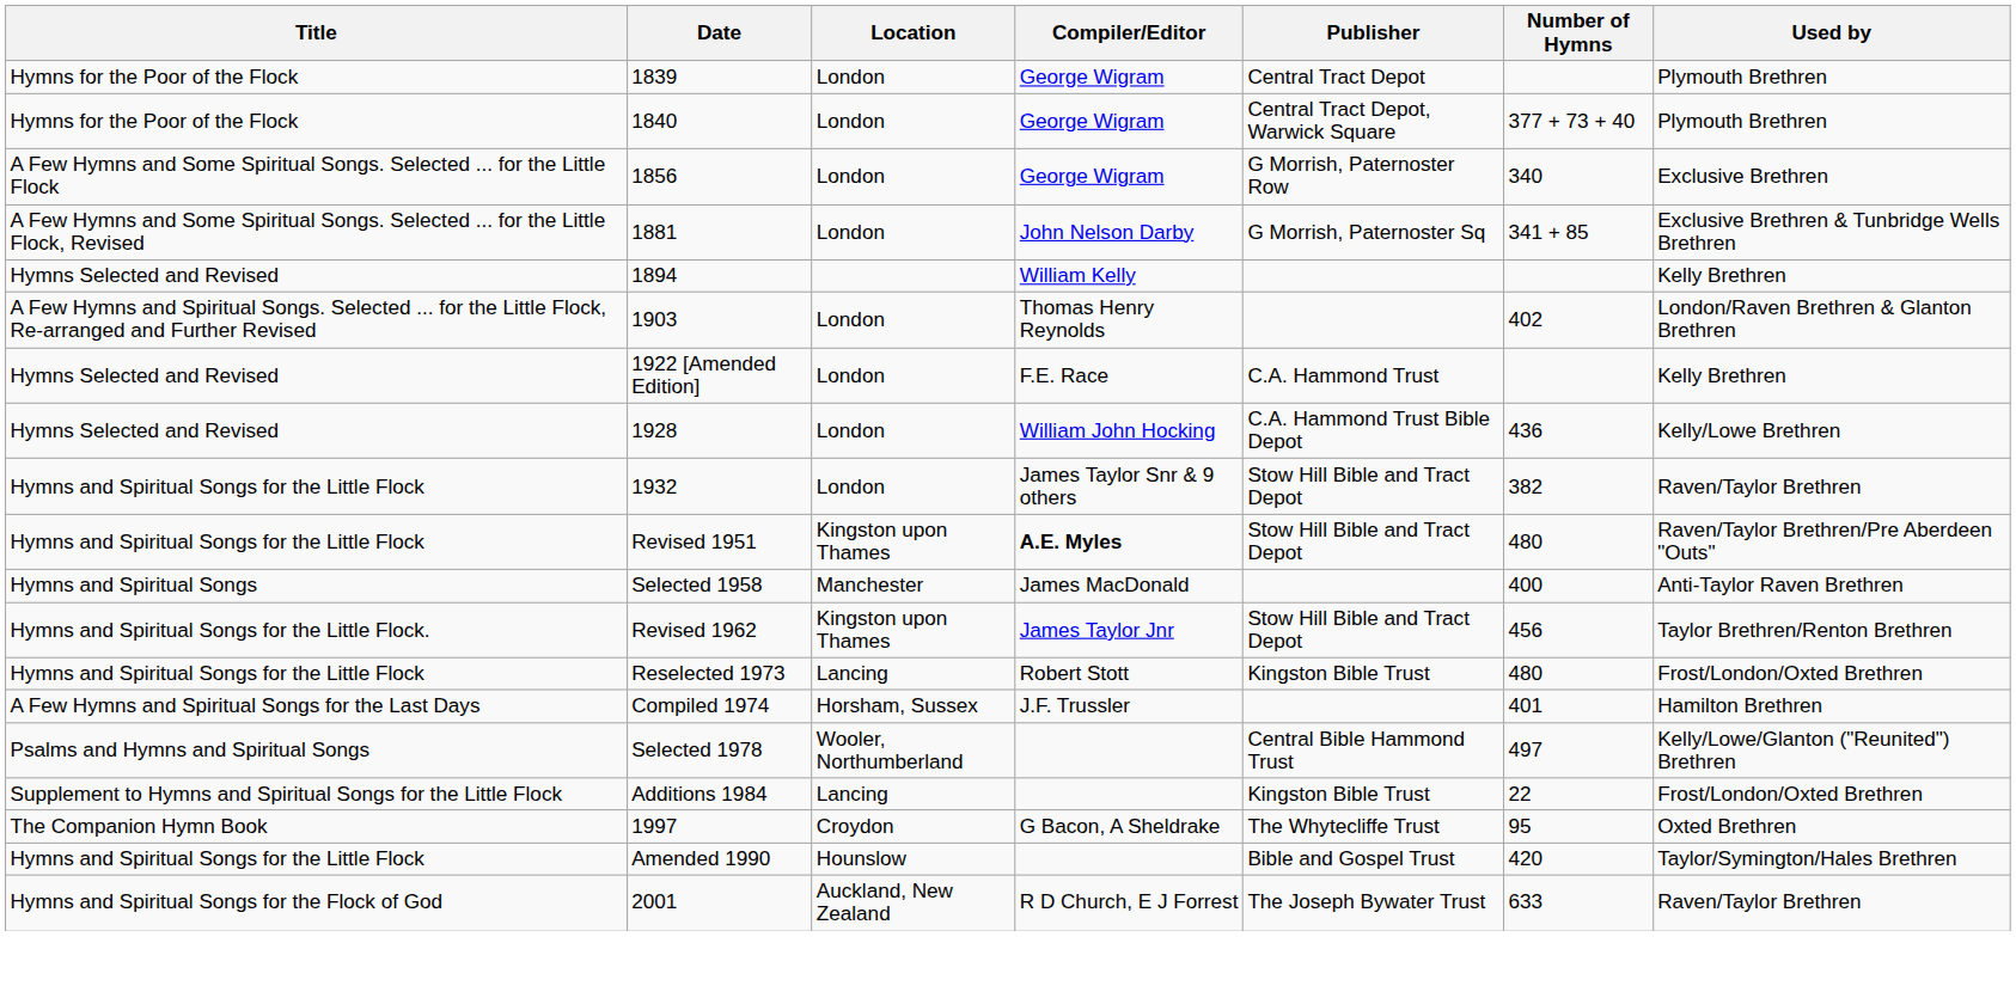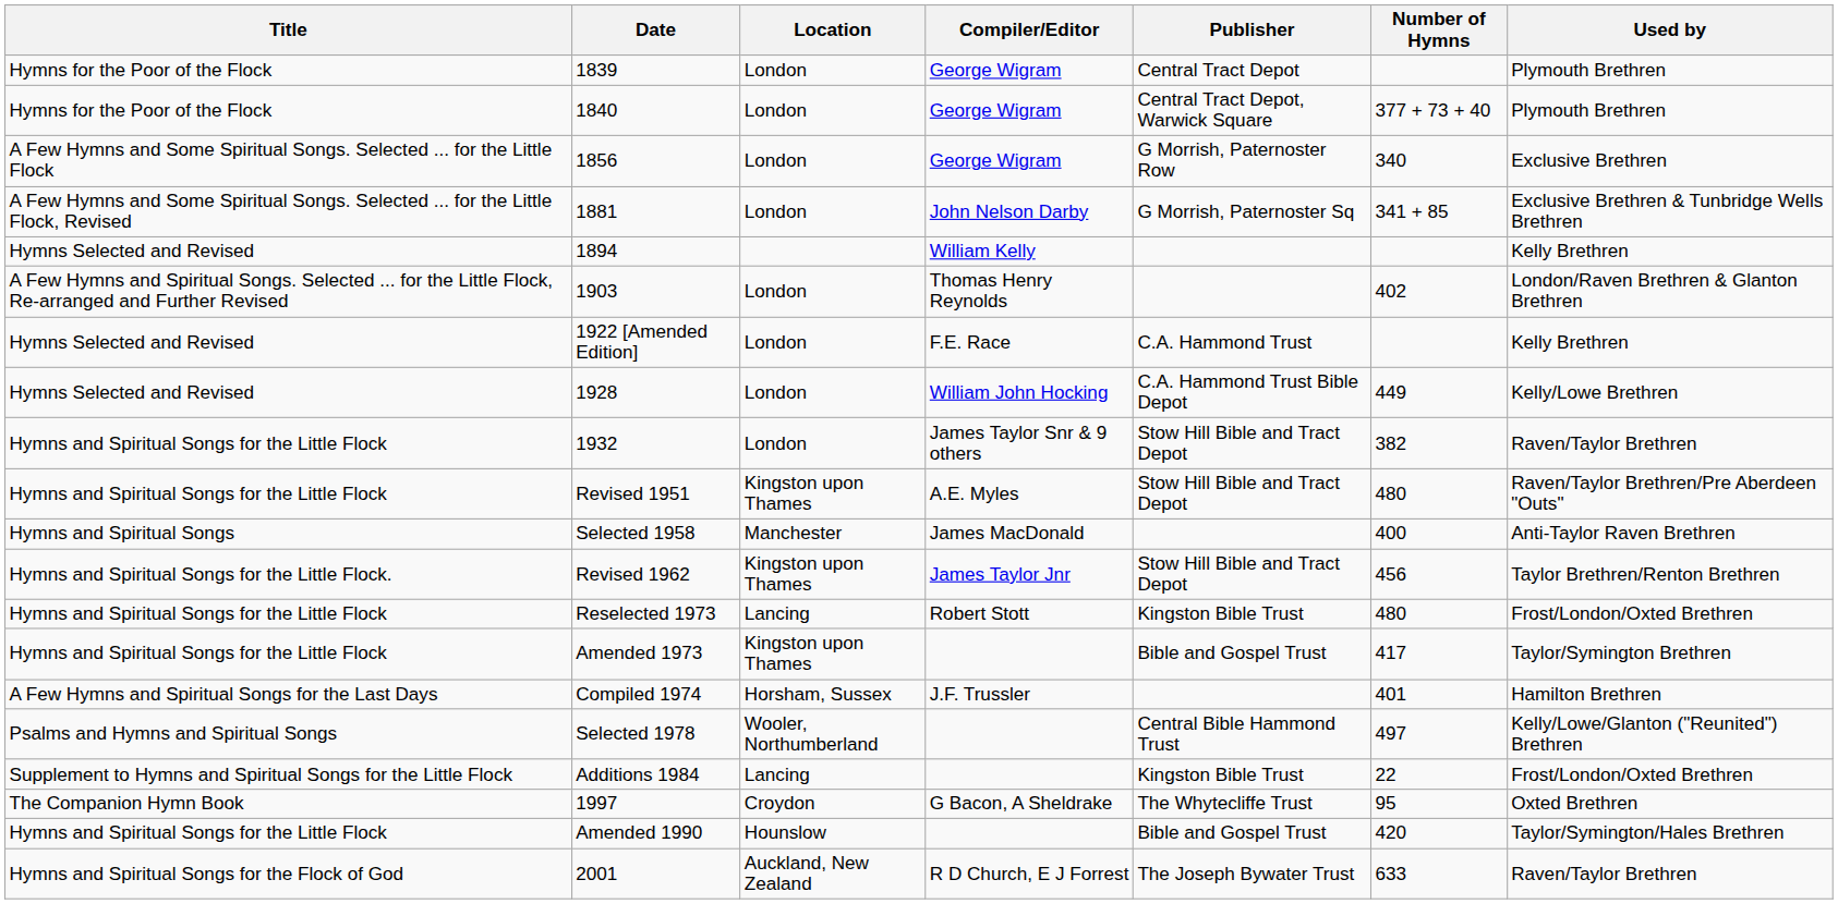1928 | Number of Hymns: 436 -> 449
Revised 1951 | Compiler/Editor: bold -> normal
+ row: Hymns and Spiritual Songs for the Little Flock | Amended 1973 | Kingston upon Thames | Bible and Gospel Trust | 417 | Taylor/Symington Brethren
